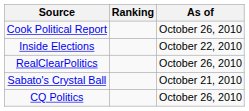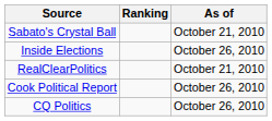rows swapped: Cook Political Report <-> Sabato's Crystal Ball
Inside Elections | As of: October 22, 2010 -> October 26, 2010
RealClearPolitics | As of: October 26, 2010 -> October 21, 2010
